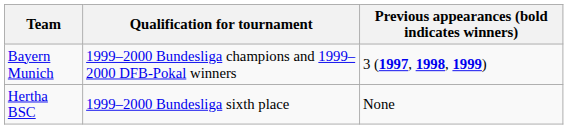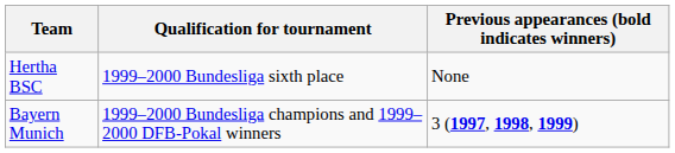rows swapped: Hertha BSC <-> Bayern Munich
